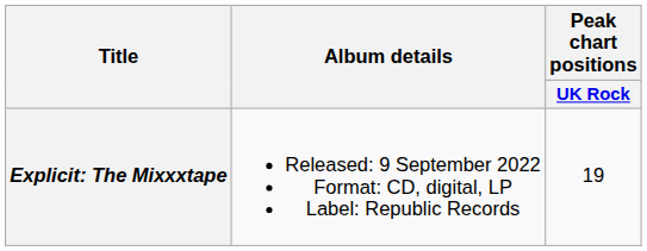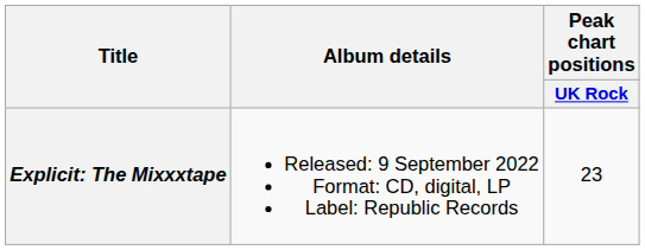Explicit: The Mixxxtape | Peak chart positions / UK Rock: 19 -> 23
